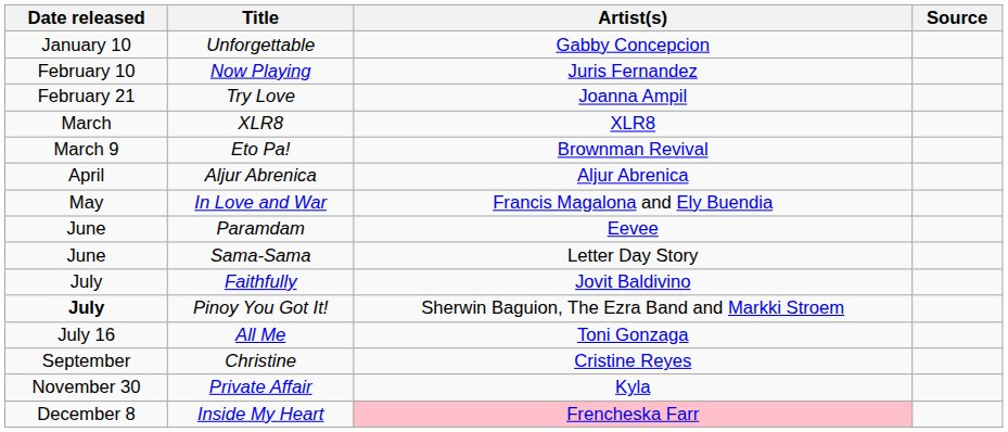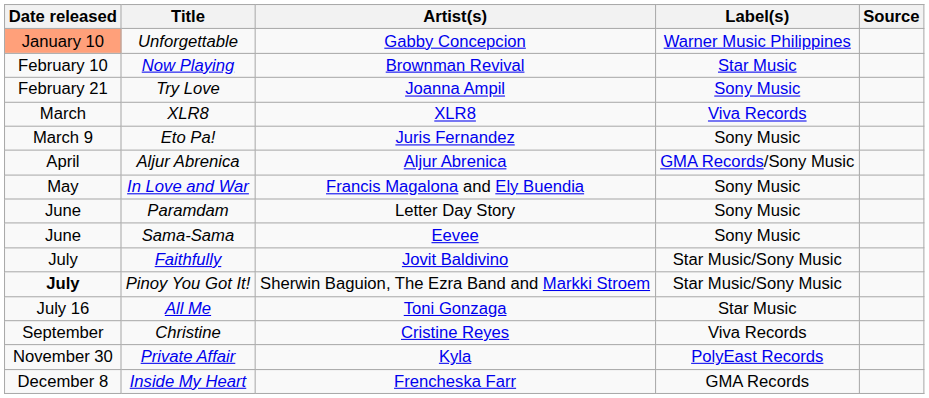+ column: Label(s) | Warner Music Philippines | Star Music | Sony Music | Viva Records | Sony Music | GMA Records/Sony Music | Sony Music | Sony Music | Sony Music | Star Music/Sony Music | Star Music/Sony Music | Star Music | Viva Records | PolyEast Records | GMA Records
Unforgettable | Date released: no background -> lightsalmon background
Now Playing | Artist(s): Juris Fernandez -> Brownman Revival
Eto Pa! | Artist(s): Brownman Revival -> Juris Fernandez
Paramdam | Artist(s): Eevee -> Letter Day Story
Sama-Sama | Artist(s): Letter Day Story -> Eevee
Inside My Heart | Artist(s): pink background -> no background
